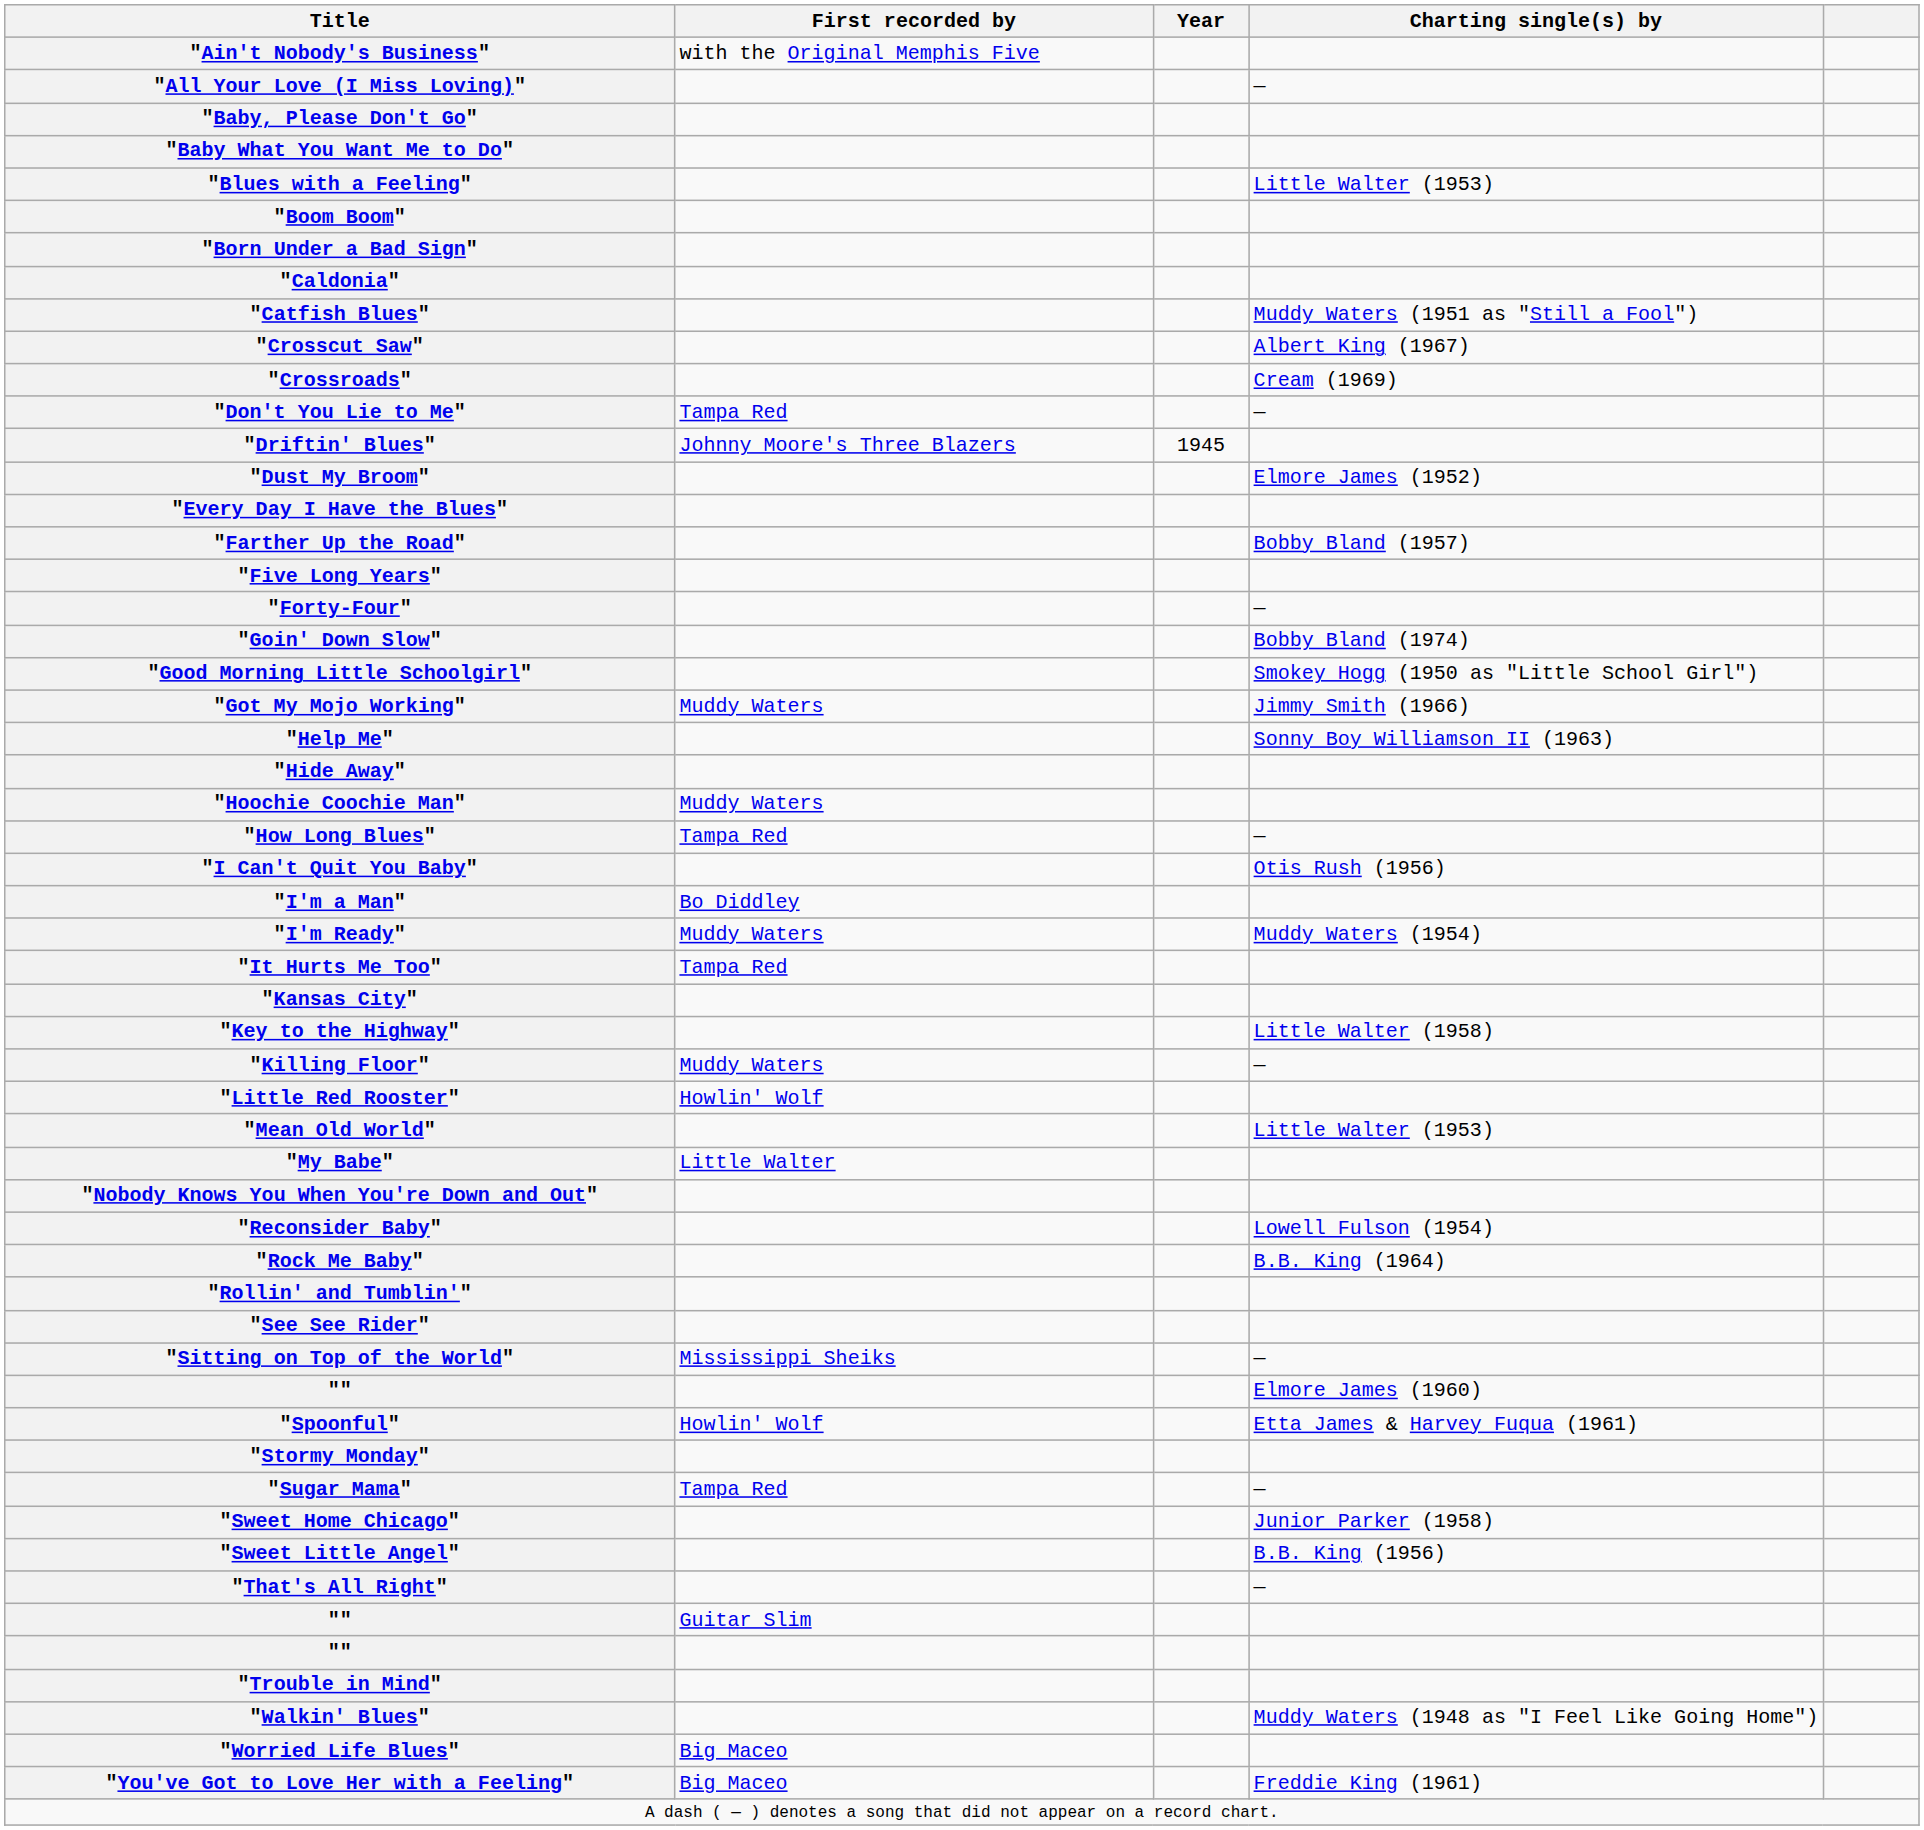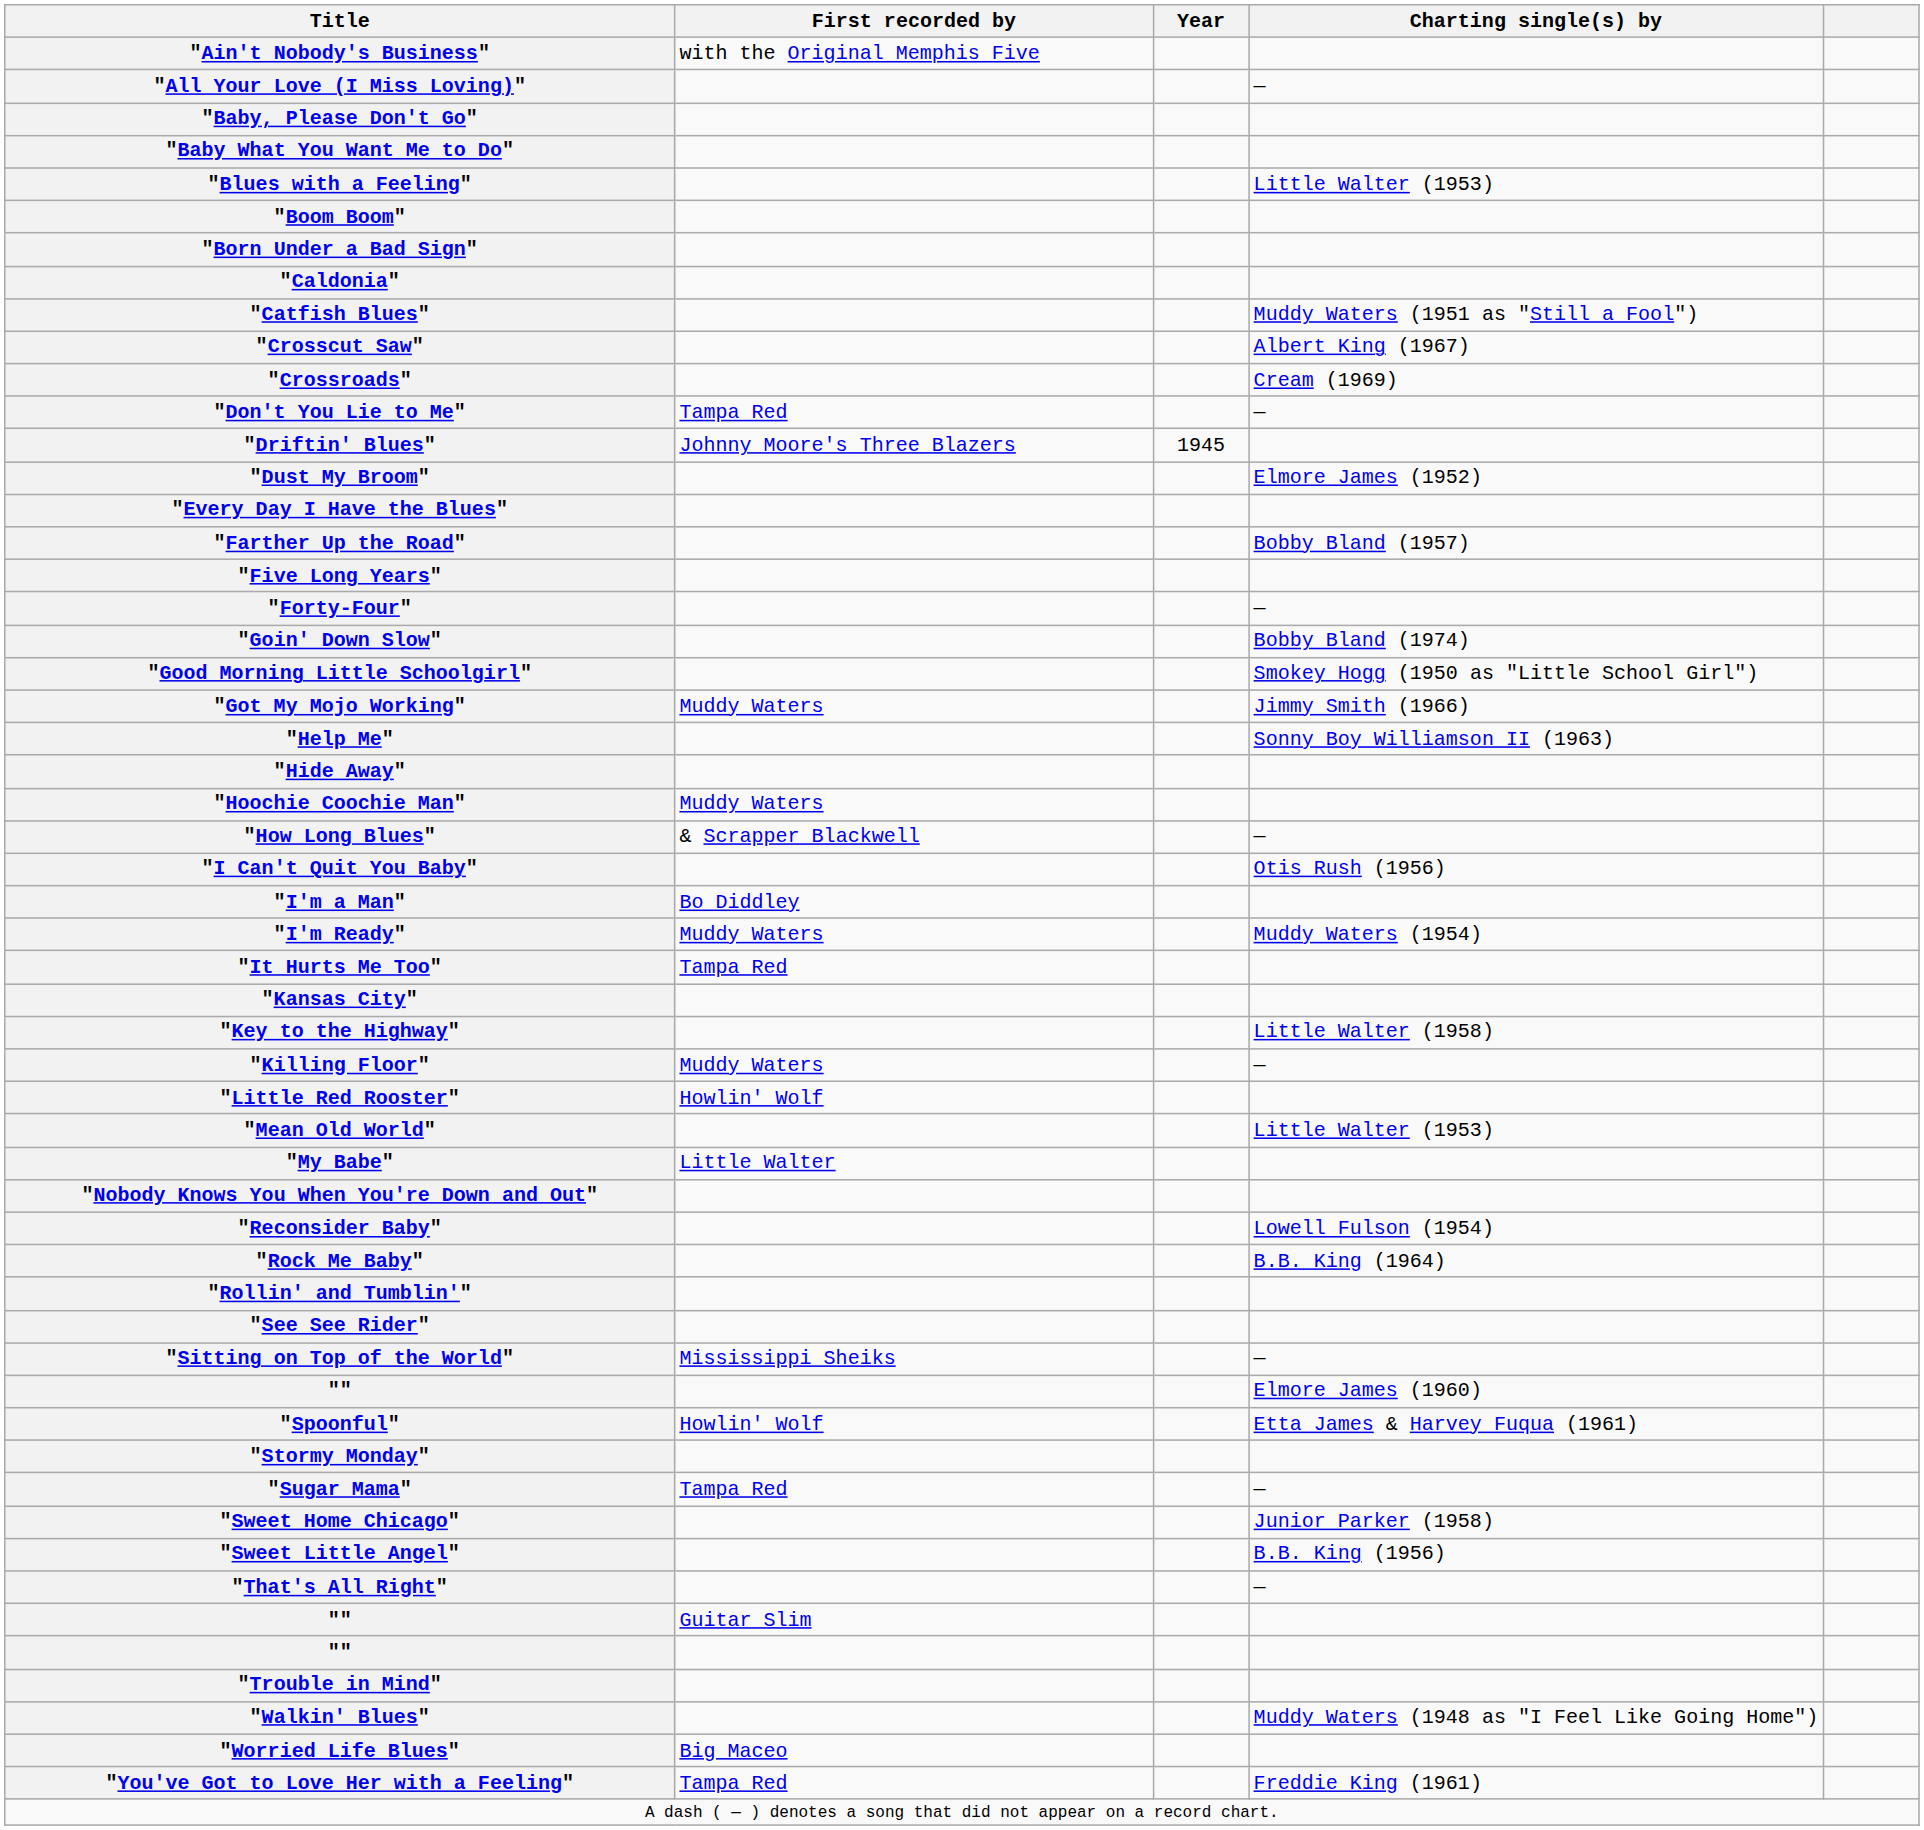"How Long Blues" | First recorded by: Tampa Red -> & Scrapper Blackwell
"You've Got to Love Her with a Feeling" | First recorded by: Big Maceo -> Tampa Red
